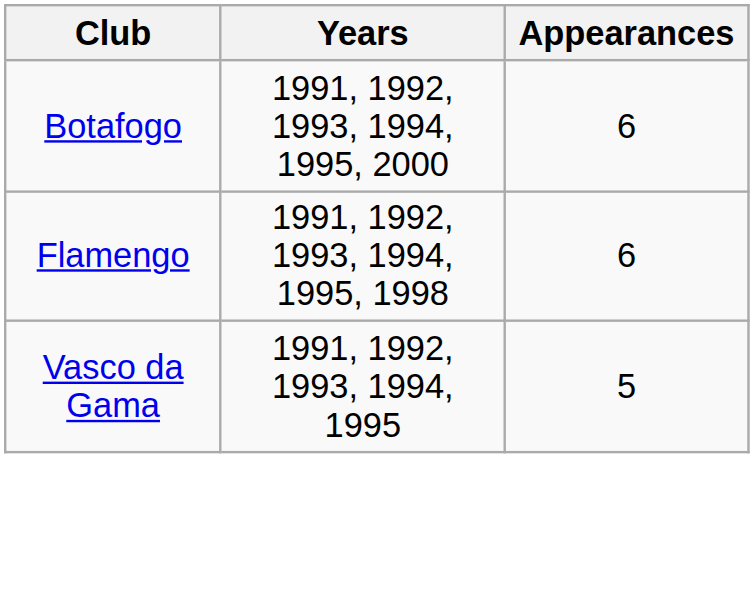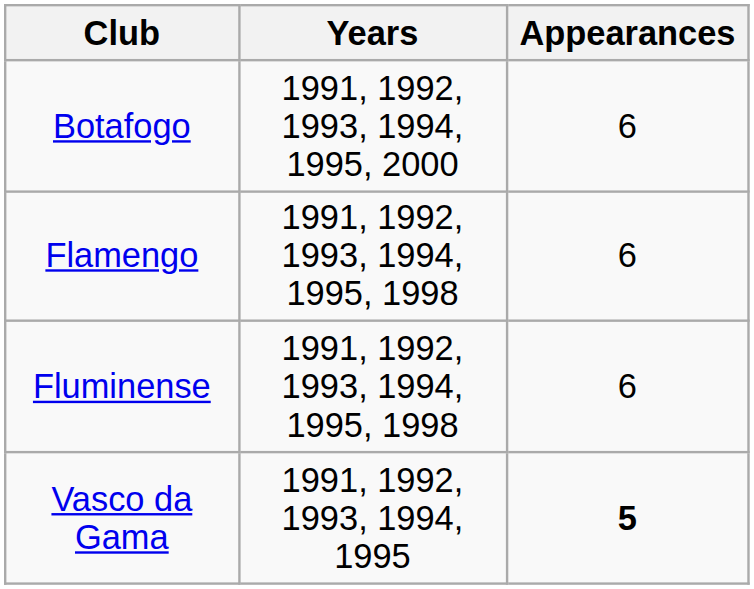+ row: Fluminense | 1991, 1992, 1993, 1994, 1995, 1998 | 6
Vasco da Gama | Appearances: normal -> bold
